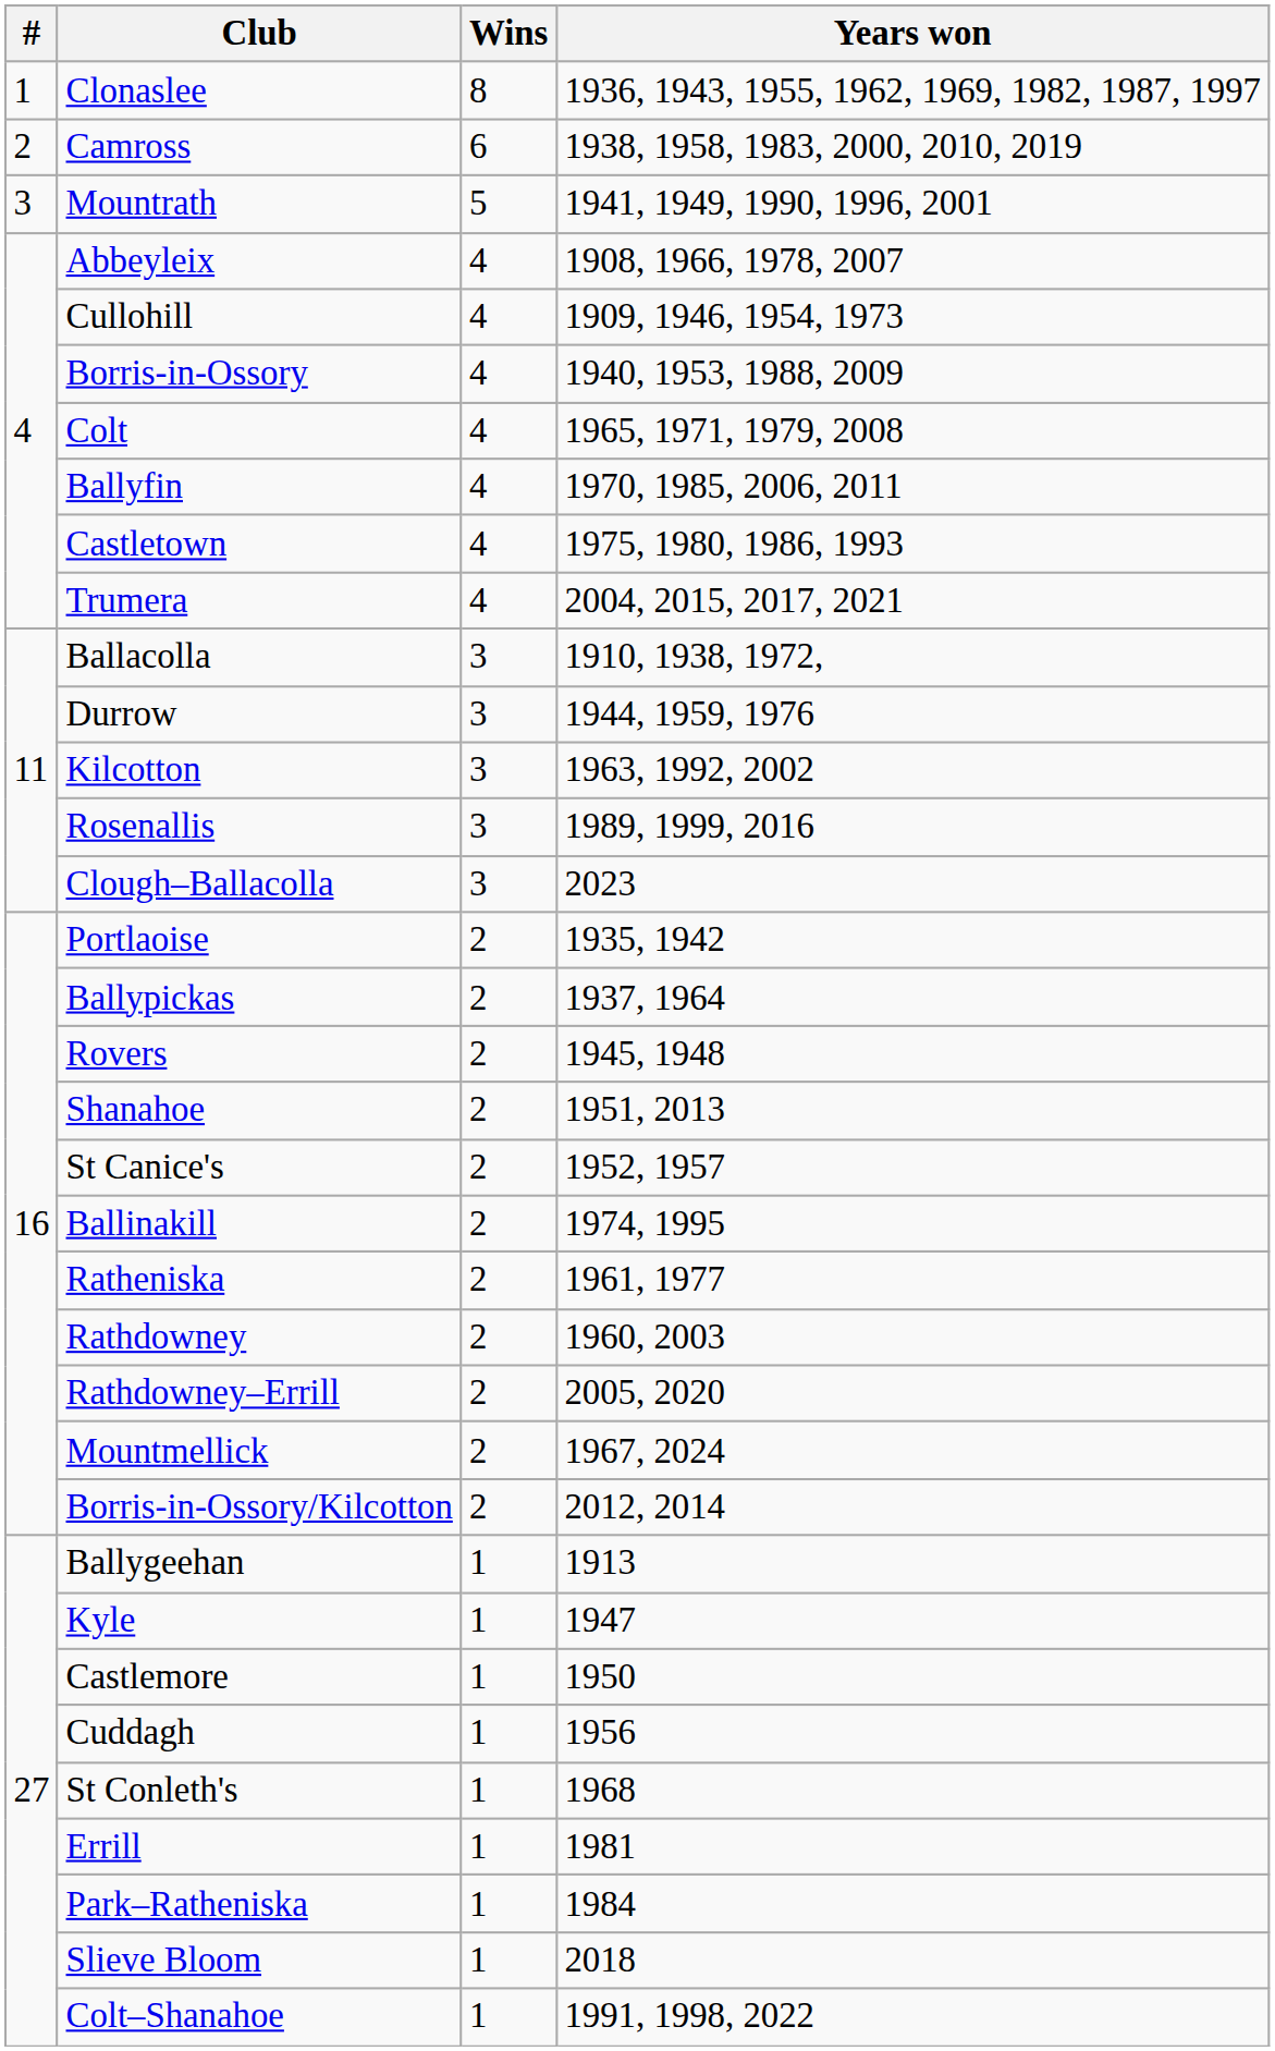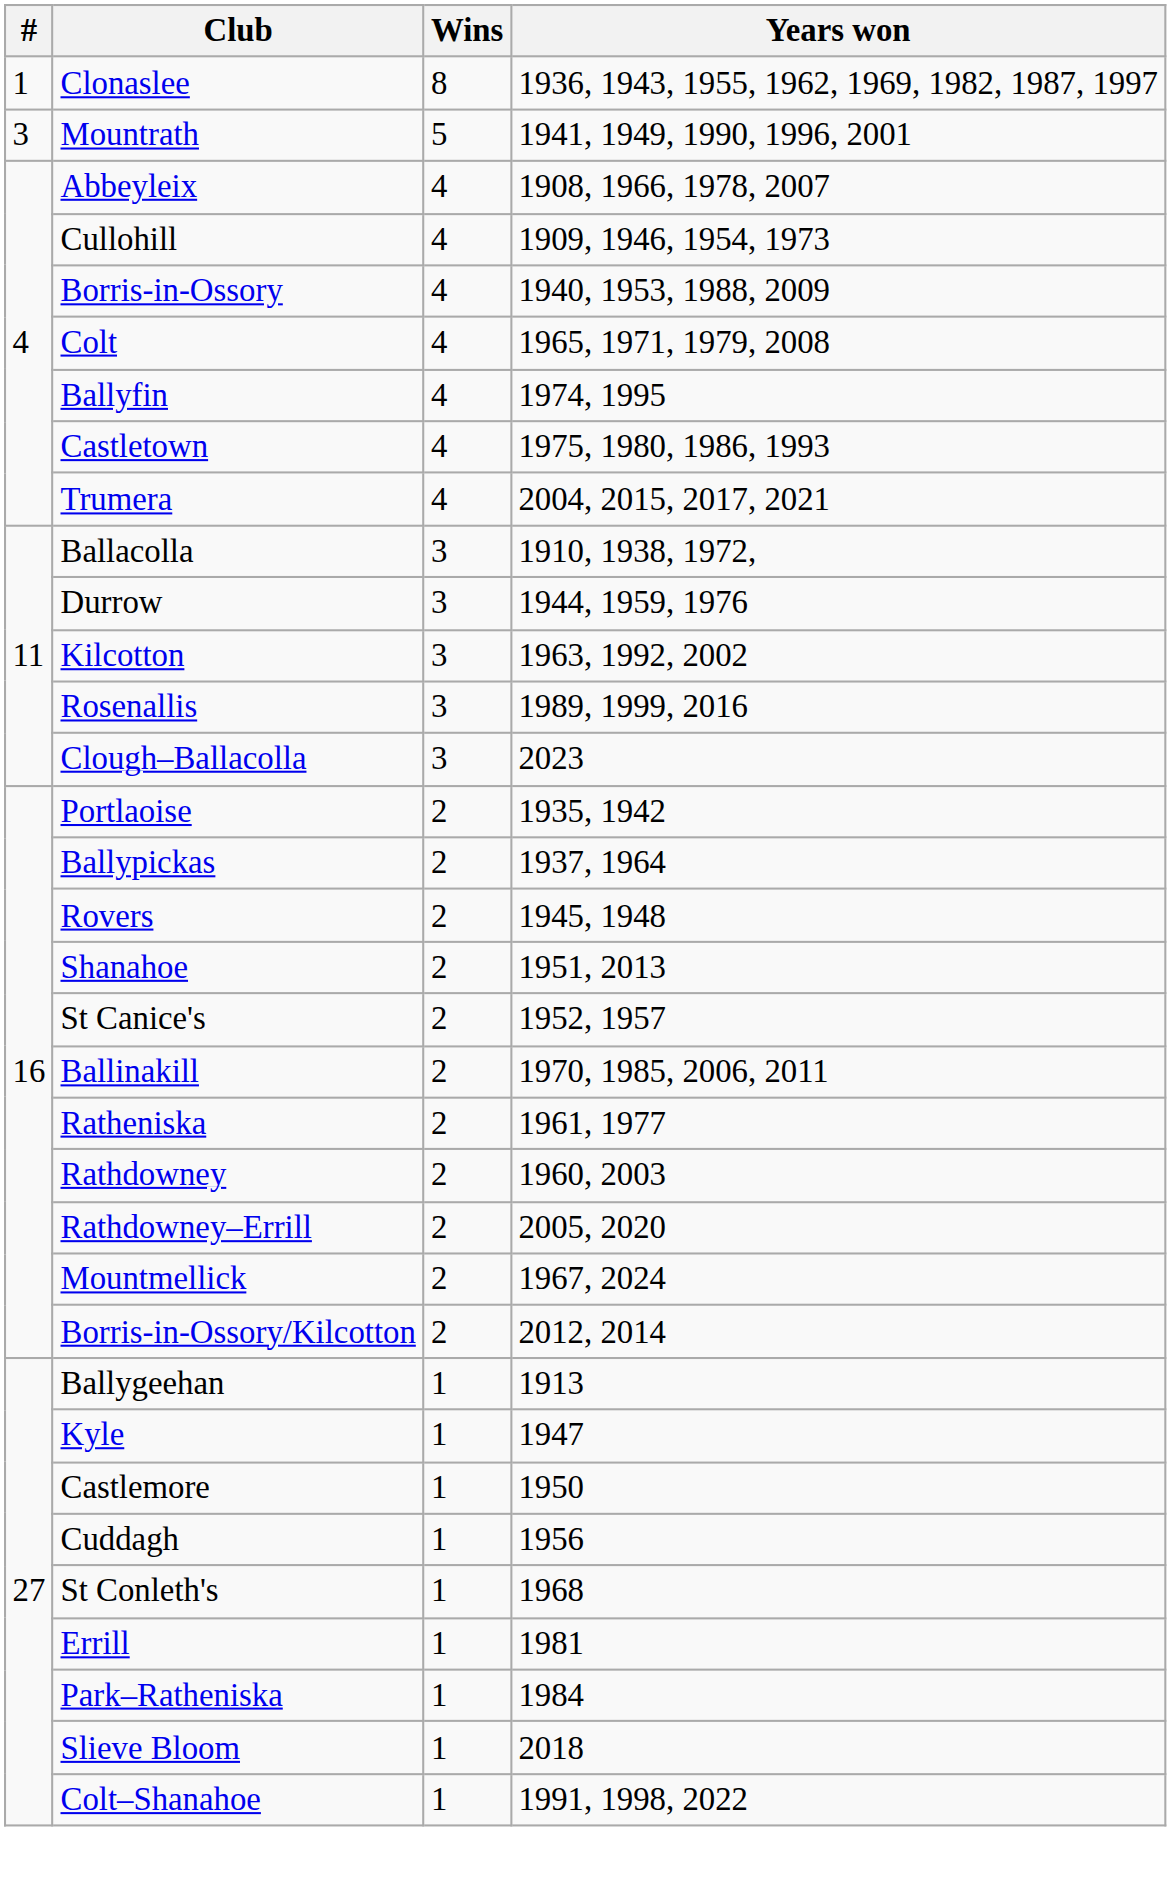- row: 2 | Camross | 6 | 1938, 1958, 1983, 2000, 2010, 2019
Ballyfin | Years won: 1970, 1985, 2006, 2011 -> 1974, 1995
Ballinakill | Years won: 1974, 1995 -> 1970, 1985, 2006, 2011
